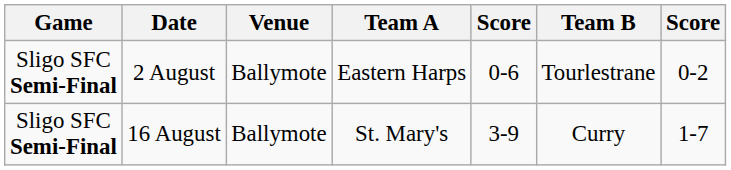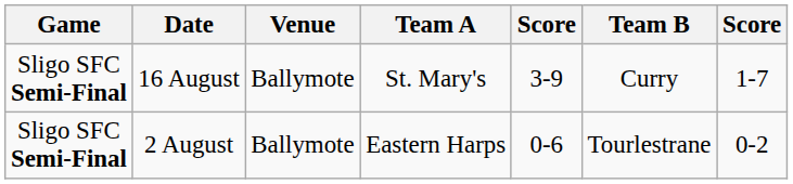rows swapped: 2 August <-> 16 August
